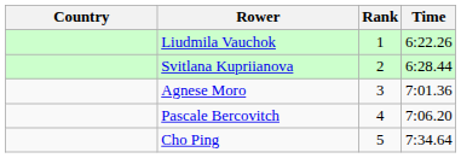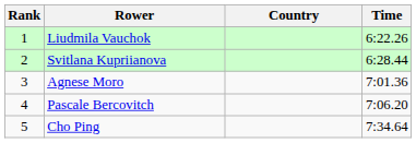columns swapped: Rank <-> Country
